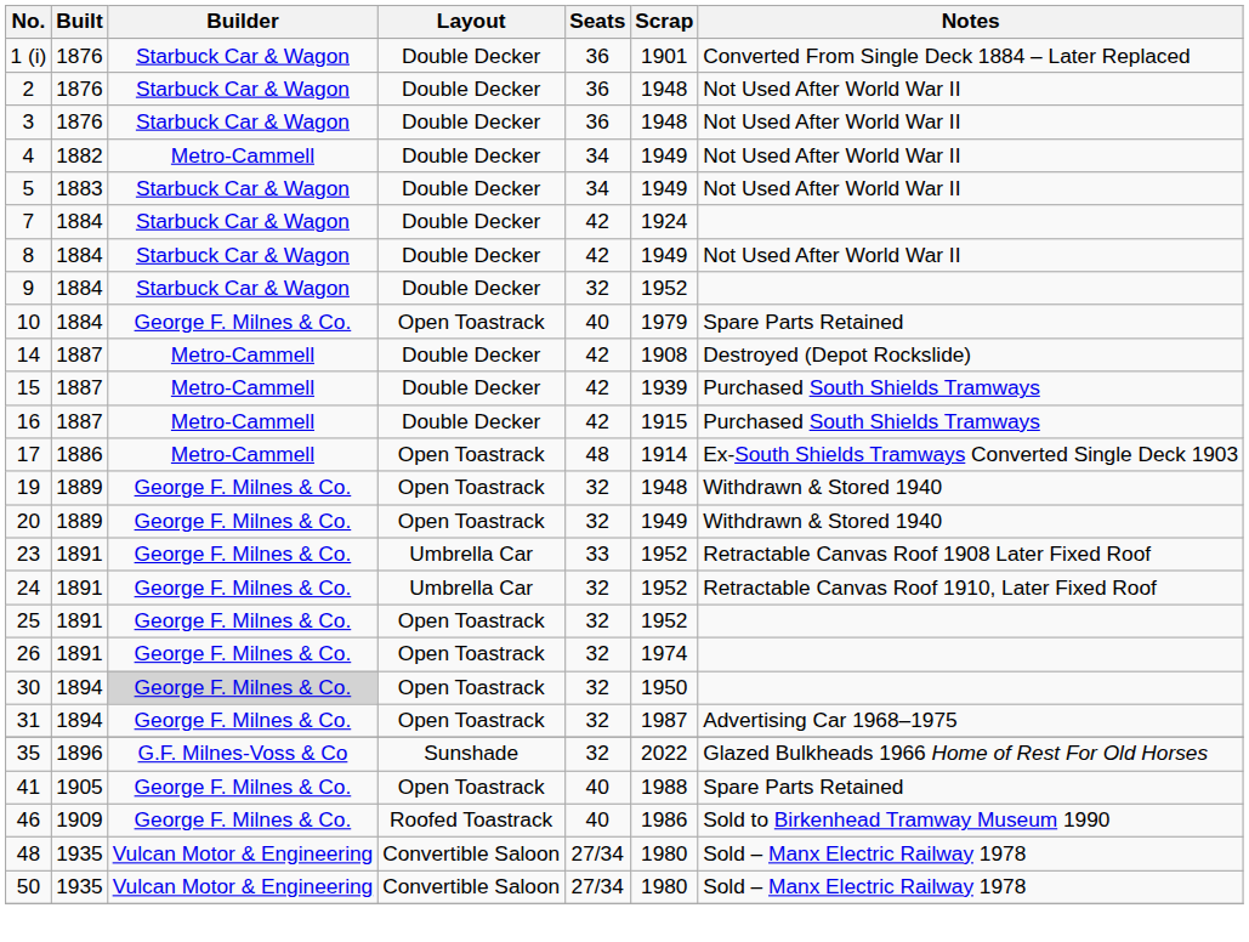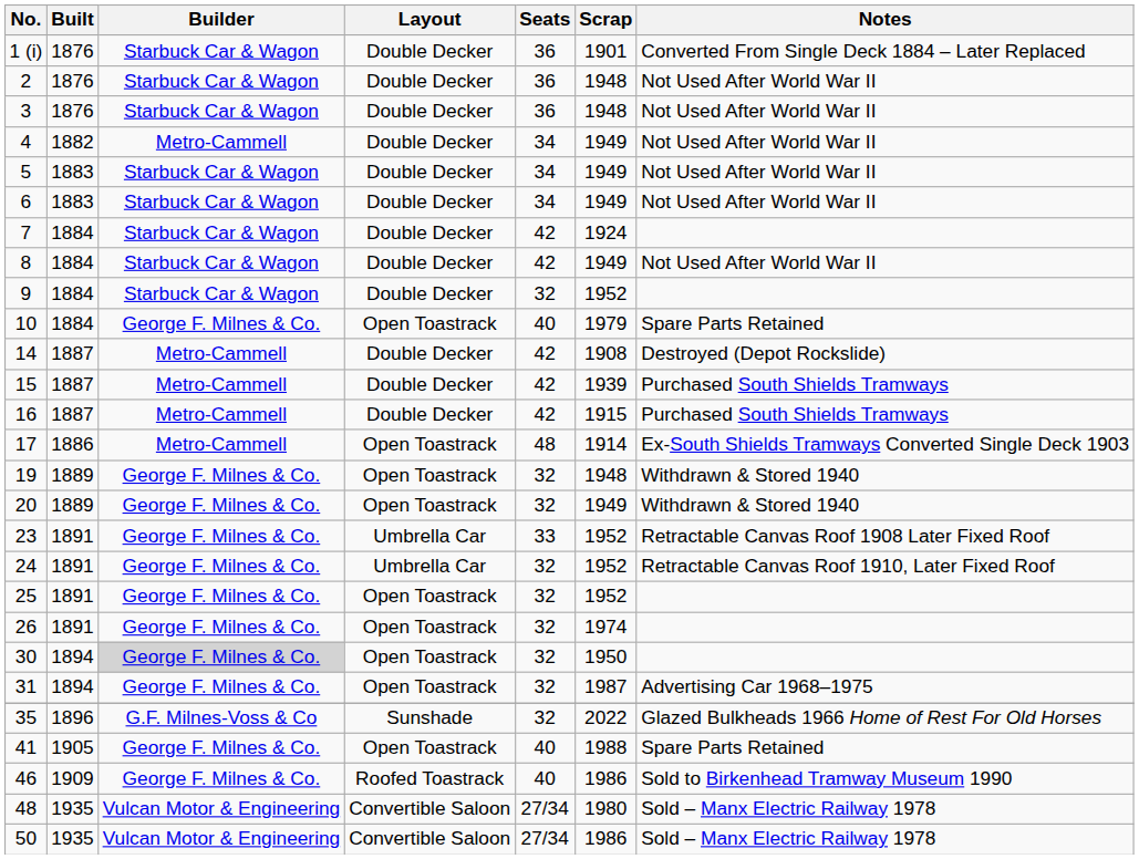+ row: 6 | 1883 | Starbuck Car & Wagon | Double Decker | 34 | 1949 | Not Used After World War II
50 | Scrap: 1980 -> 1986
